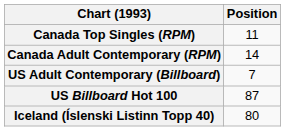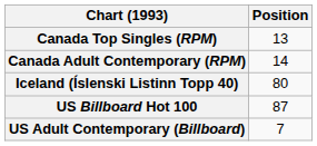Canada Top Singles (RPM) | Position: 11 -> 13
rows swapped: Iceland (Íslenski Listinn Topp 40) <-> US Adult Contemporary (Billboard)
